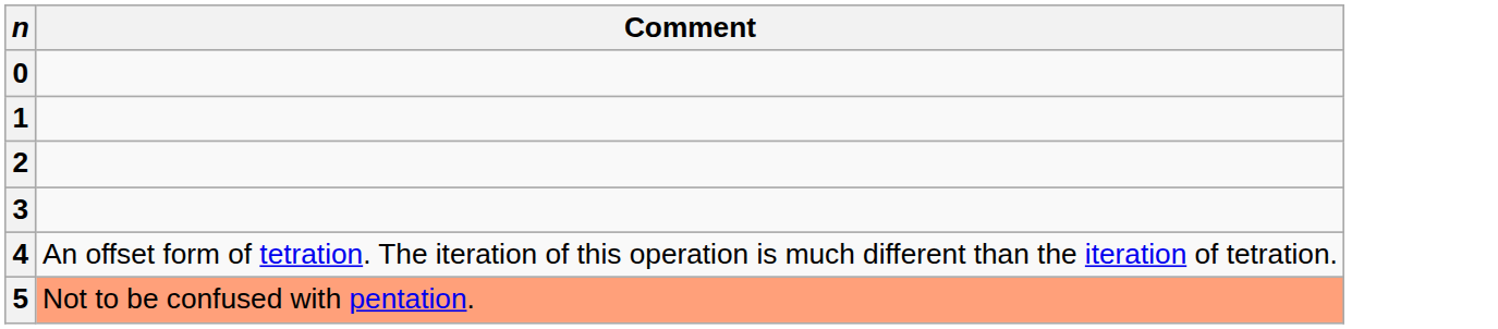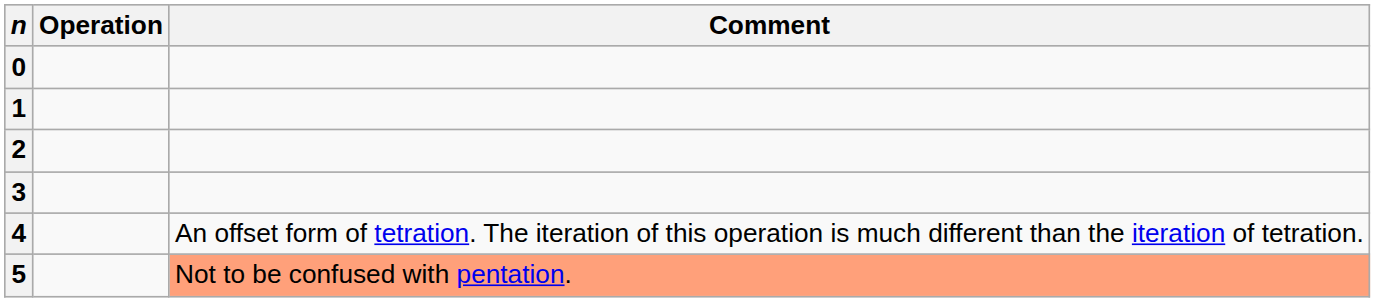+ column: Operation
